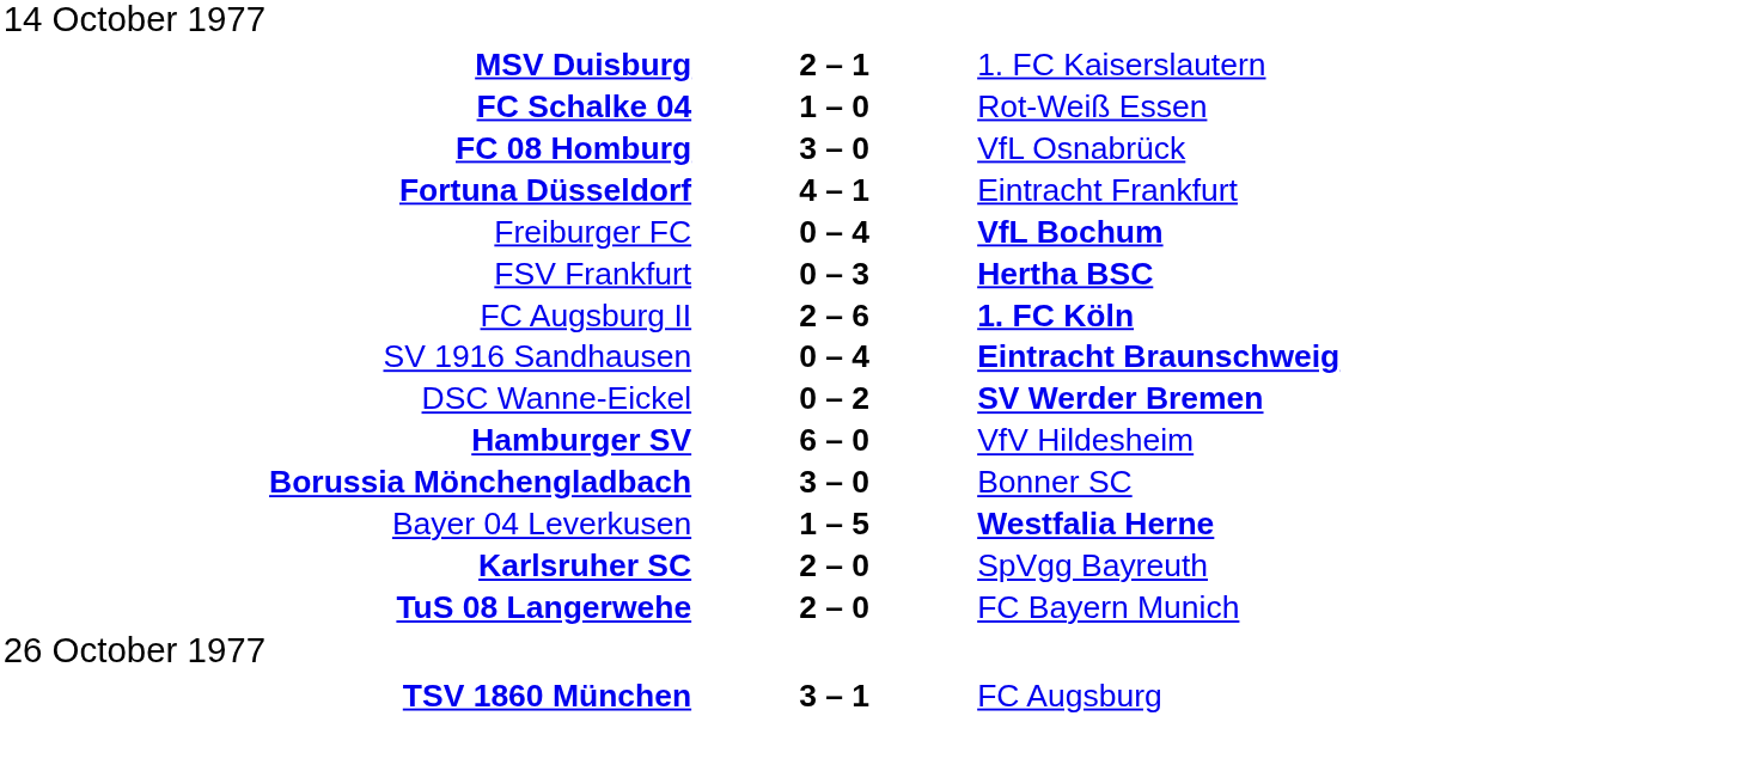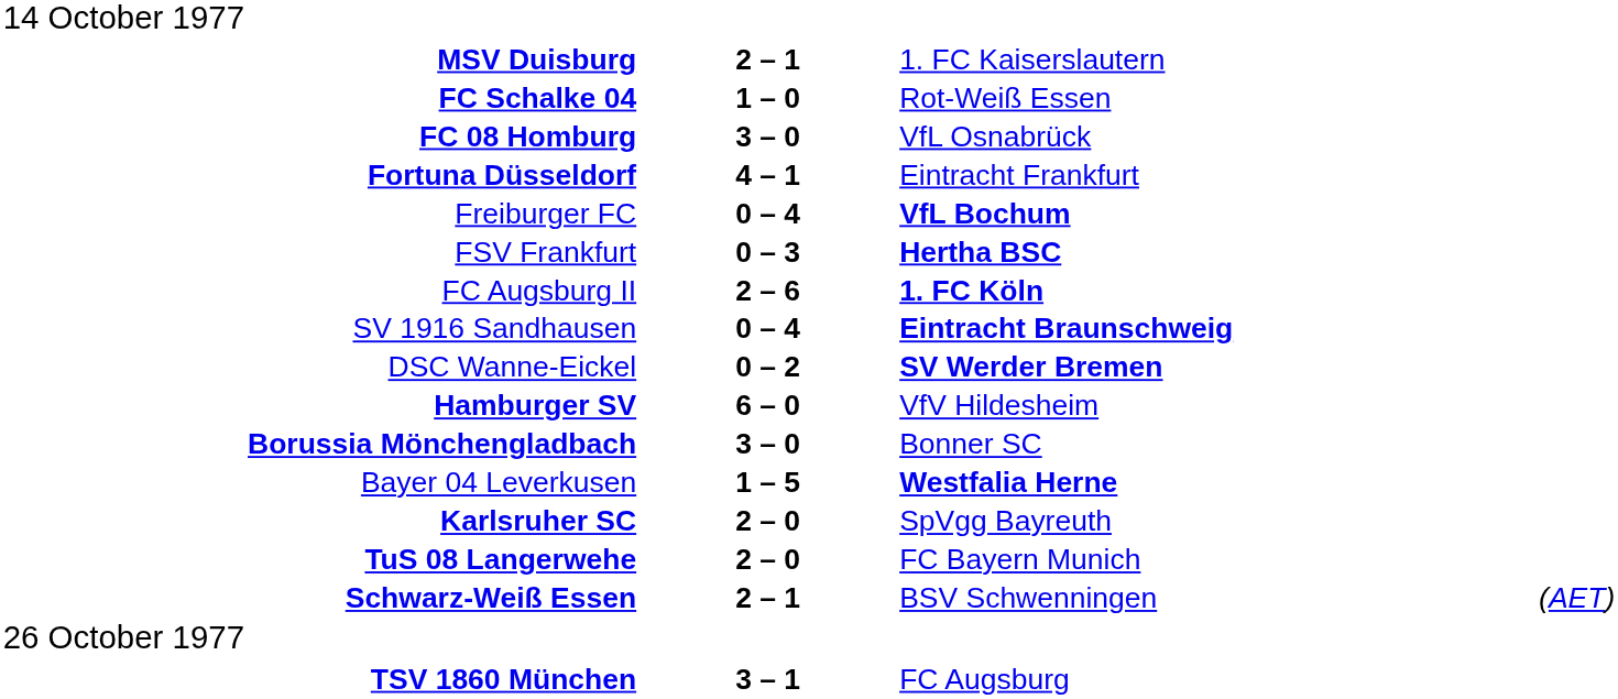+ row: Schwarz-Weiß Essen | 2 – 1 | BSV Schwenningen | (AET)
